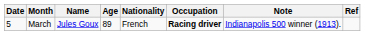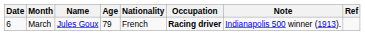March | Date: 5 -> 6
March | Age: 89 -> 79
